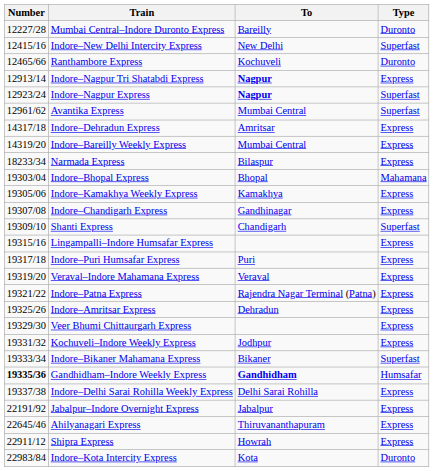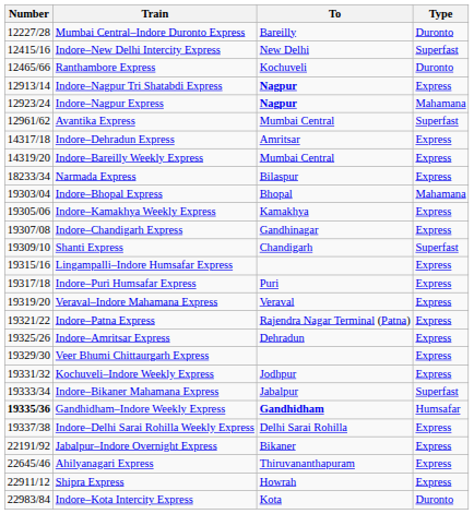Indore–Nagpur Express | Type: Superfast -> Mahamana
Indore–Bikaner Mahamana Express | To: Bikaner -> Jabalpur
Jabalpur–Indore Overnight Express | To: Jabalpur -> Bikaner
